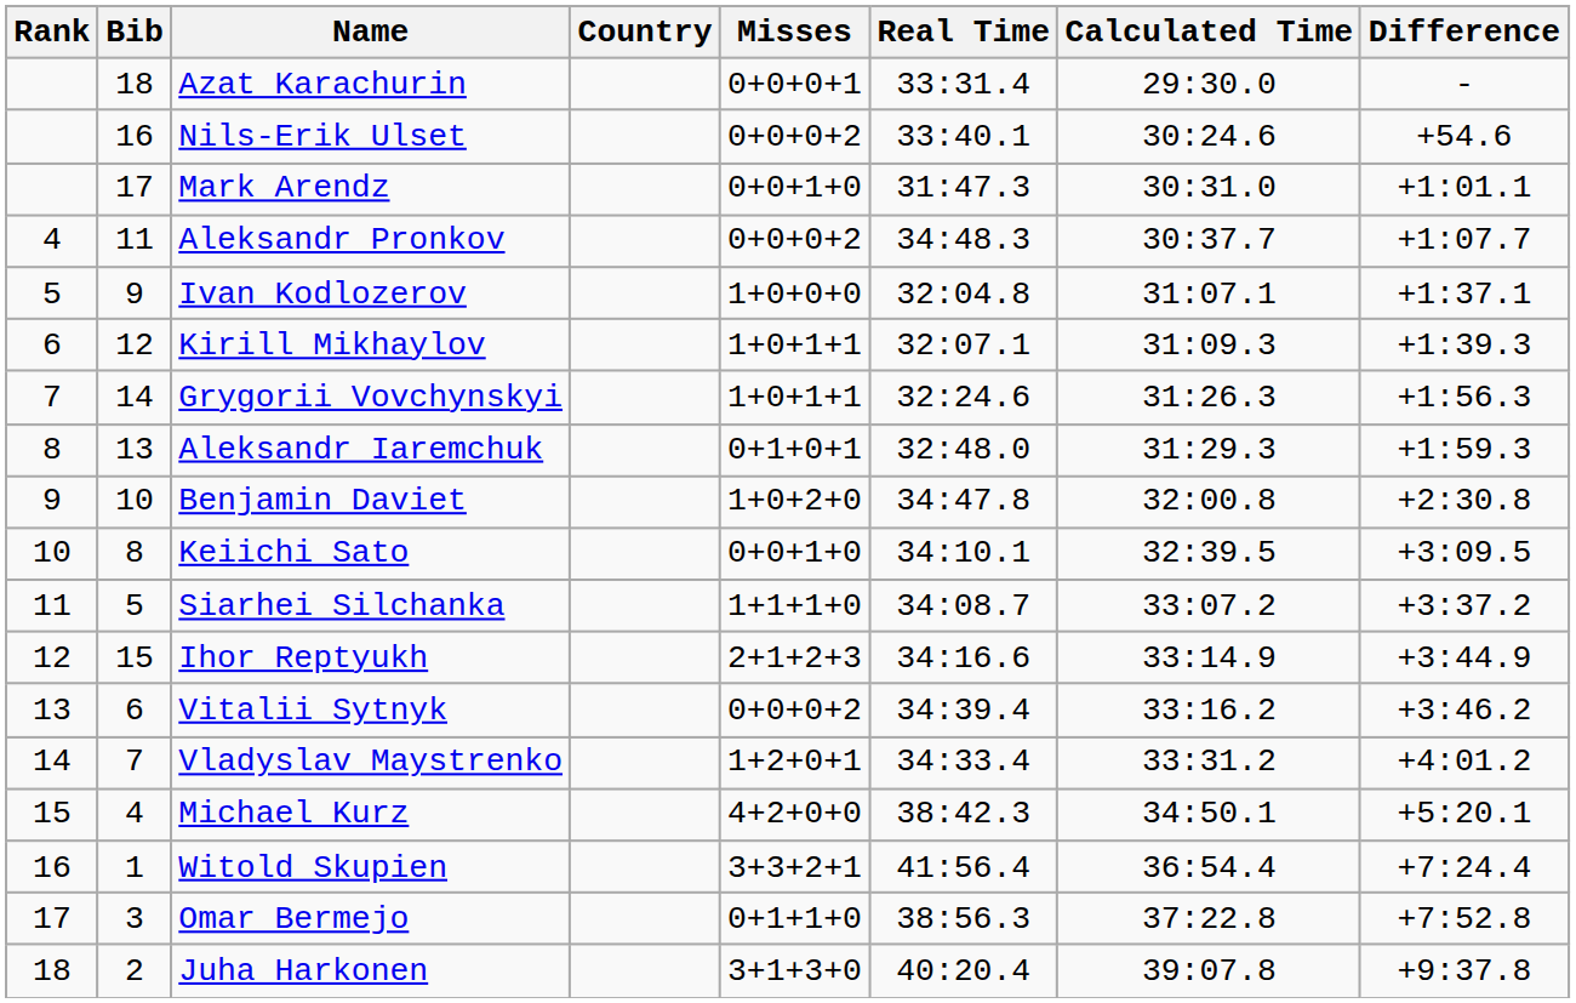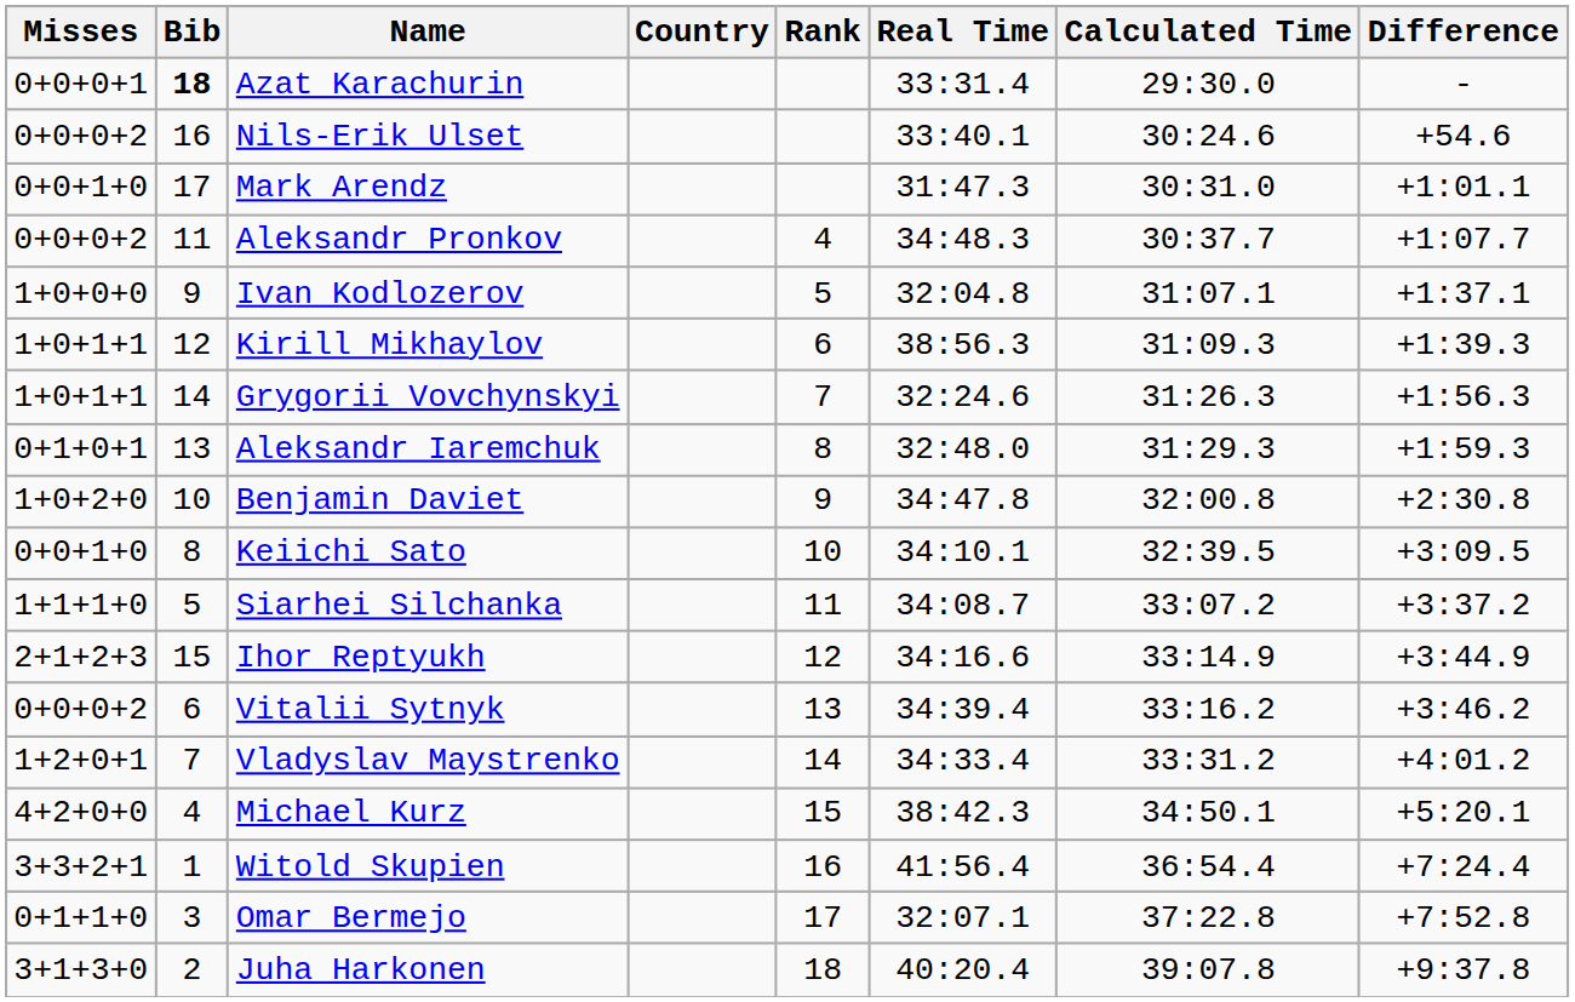columns swapped: Rank <-> Misses
Azat Karachurin | Bib: normal -> bold
Kirill Mikhaylov | Real Time: 32:07.1 -> 38:56.3
Omar Bermejo | Real Time: 38:56.3 -> 32:07.1
